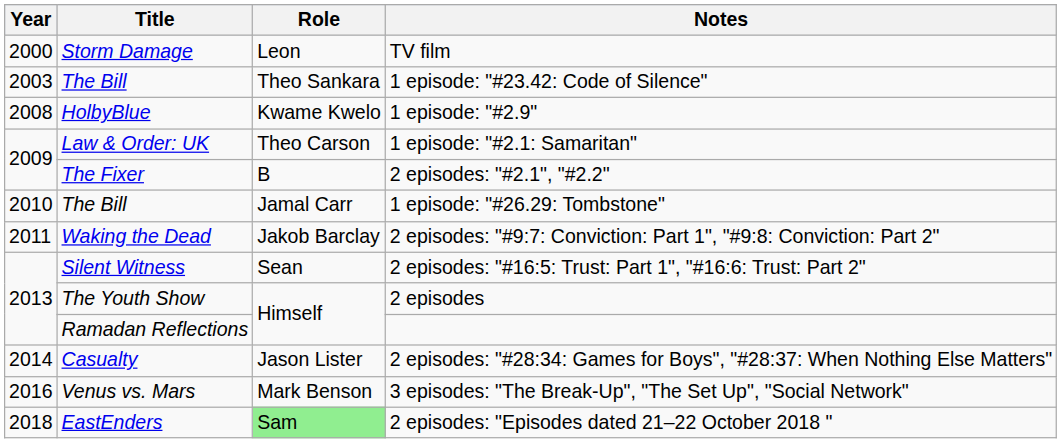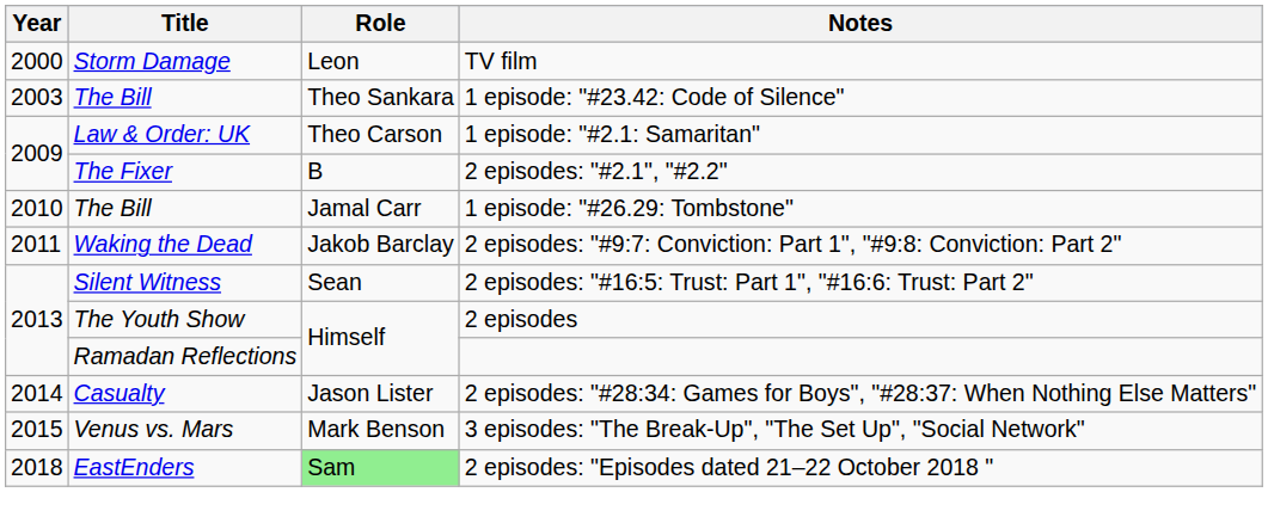- row: 2008 | HolbyBlue | Kwame Kwelo | 1 episode: "#2.9"
3 episodes: "The Break-Up", "The Set Up", "Social Network" | Year: 2016 -> 2015
